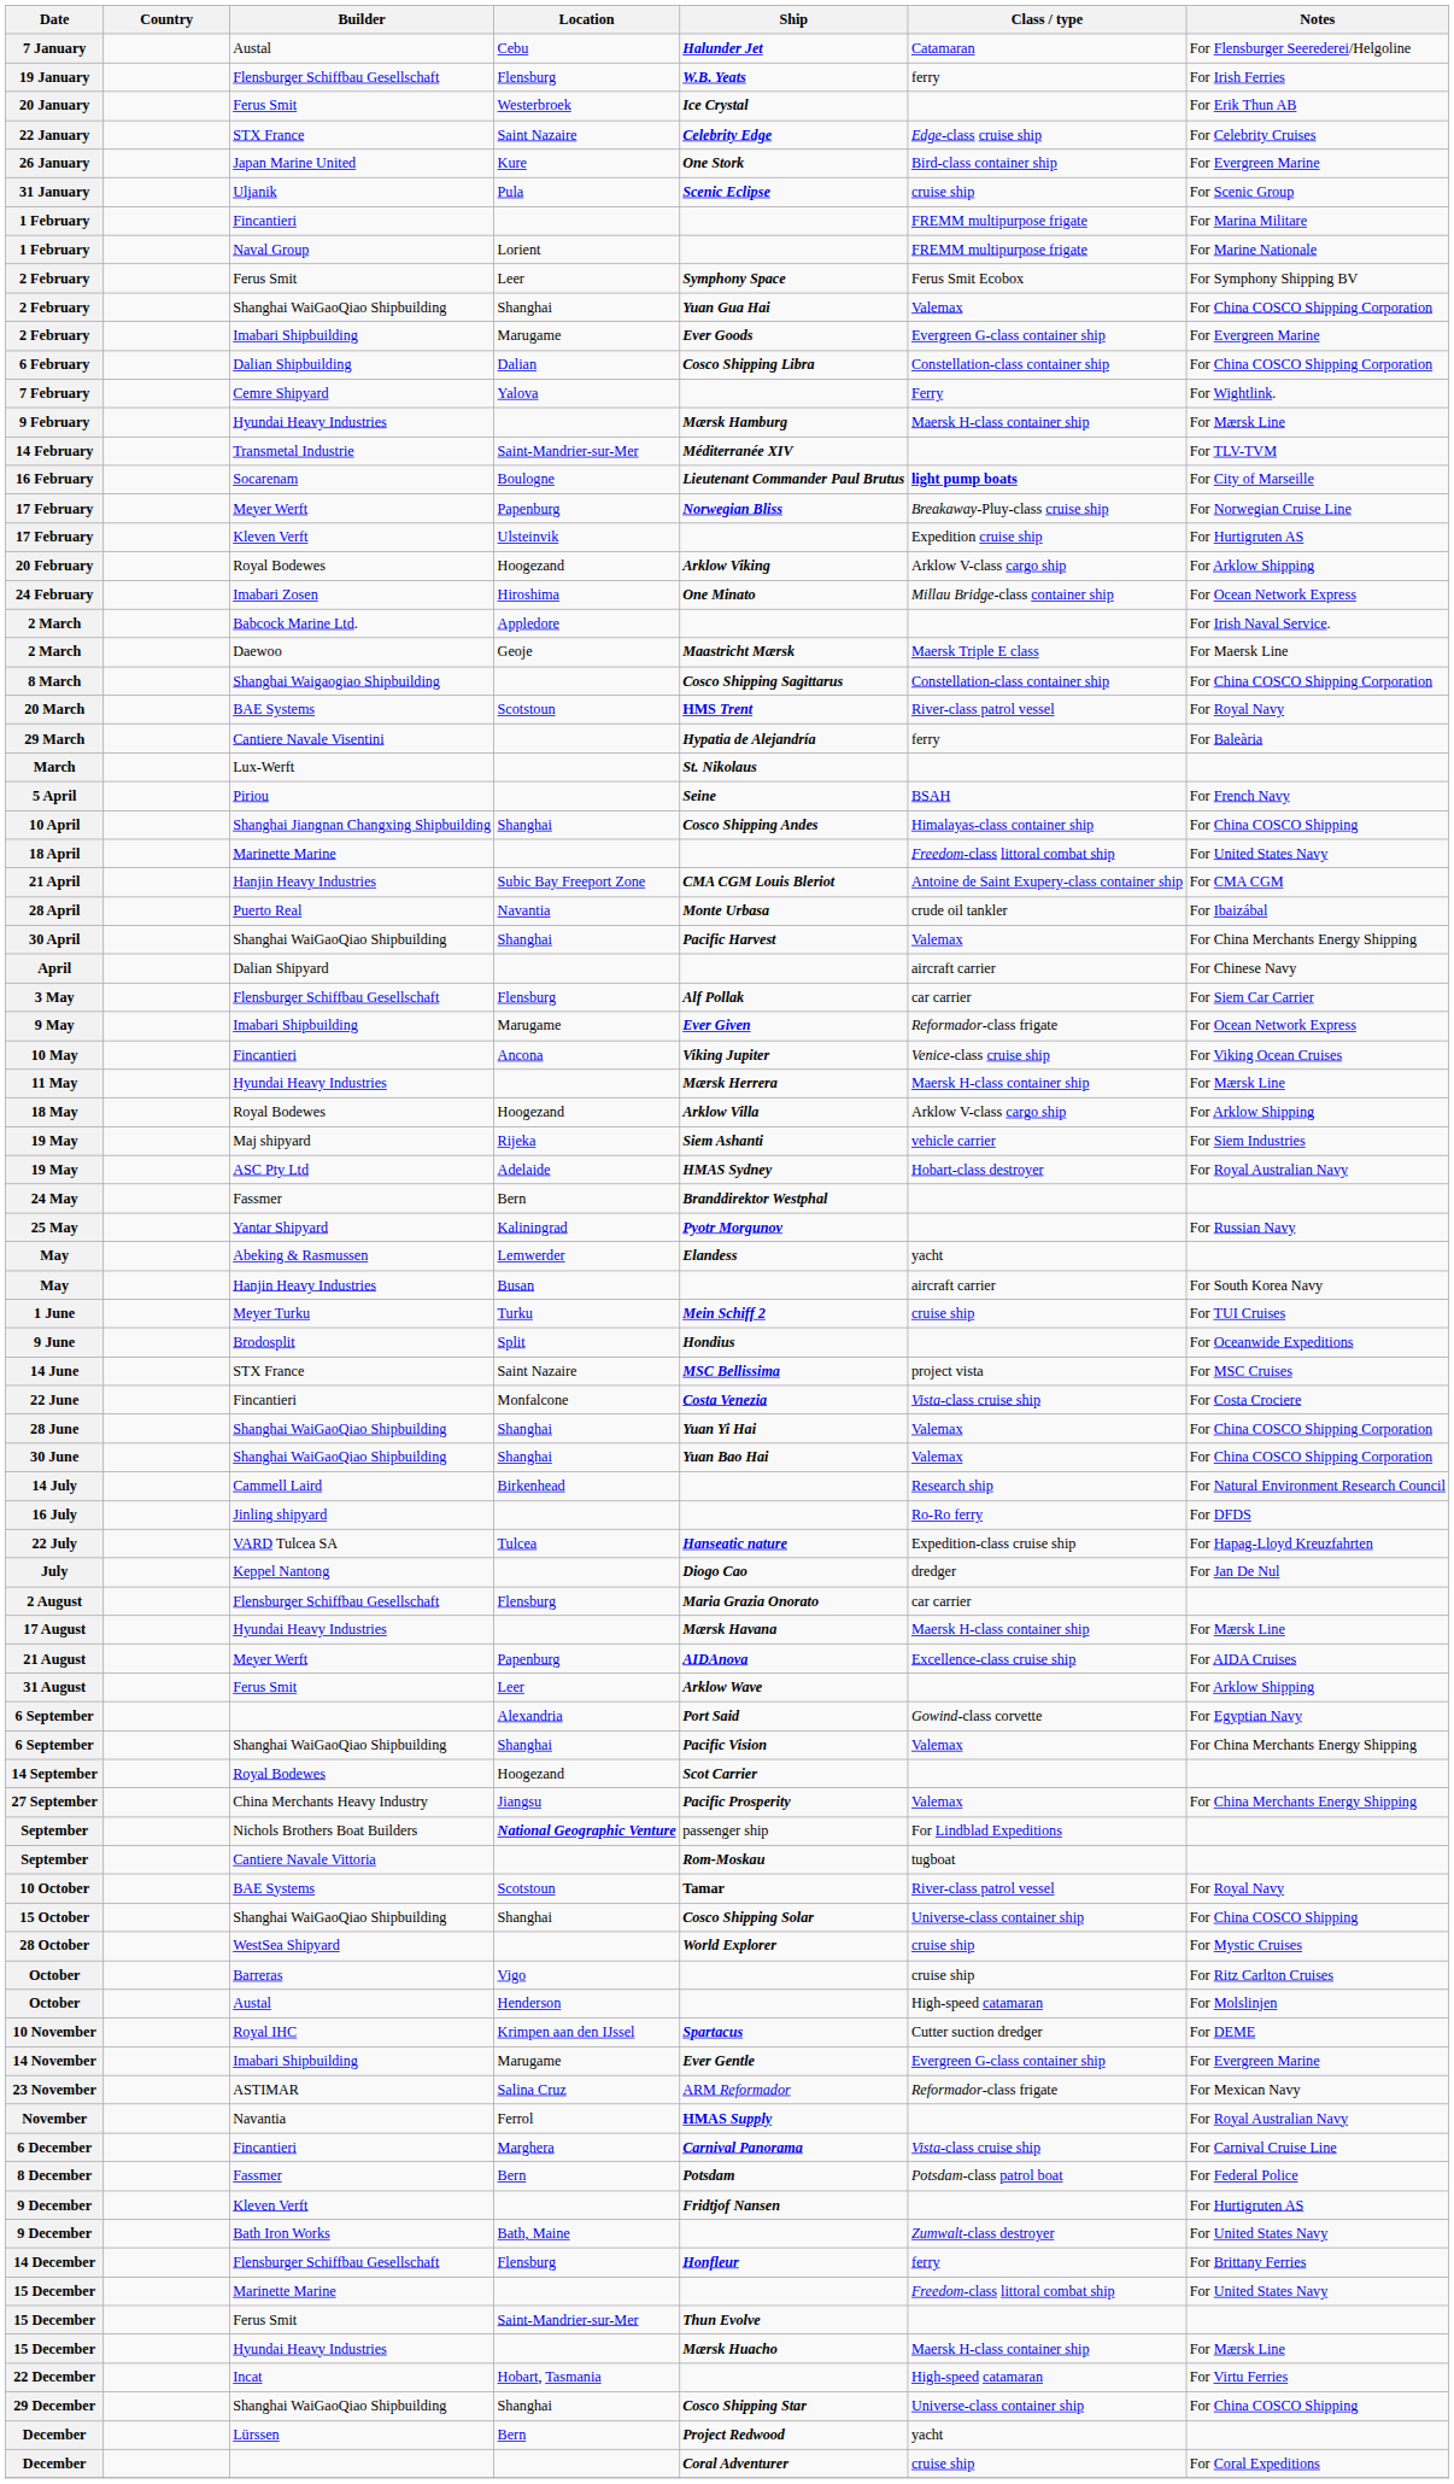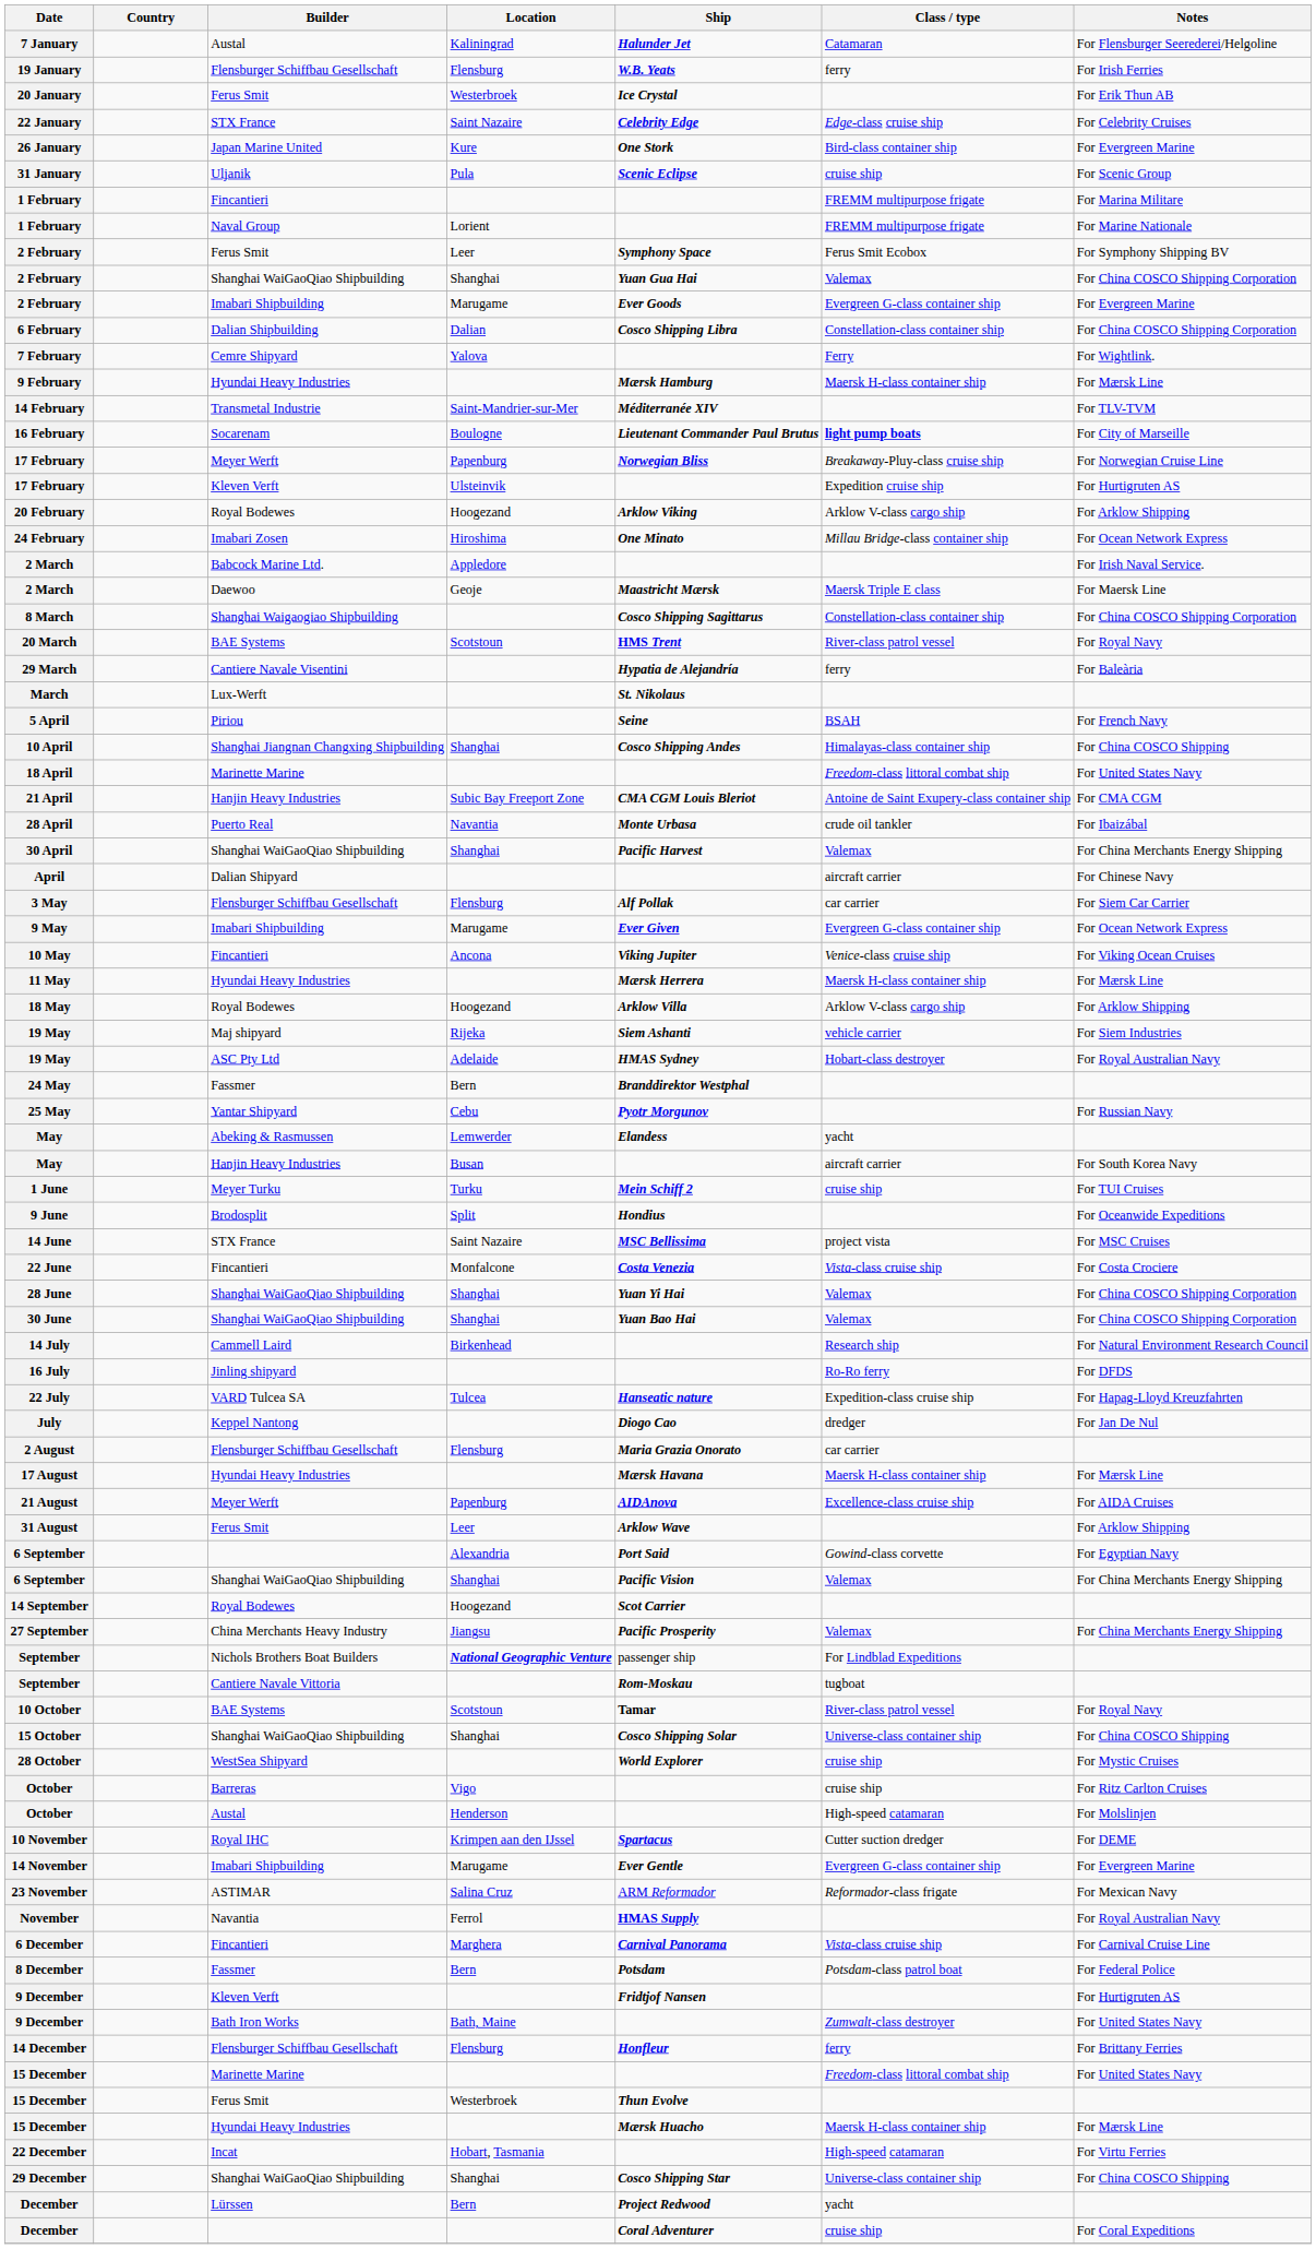7 January | Location: Cebu -> Kaliningrad
9 May | Class / type: Reformador-class frigate -> Evergreen G-class container ship
25 May | Location: Kaliningrad -> Cebu
15 December / Ferus Smit | Location: Saint-Mandrier-sur-Mer -> Westerbroek
